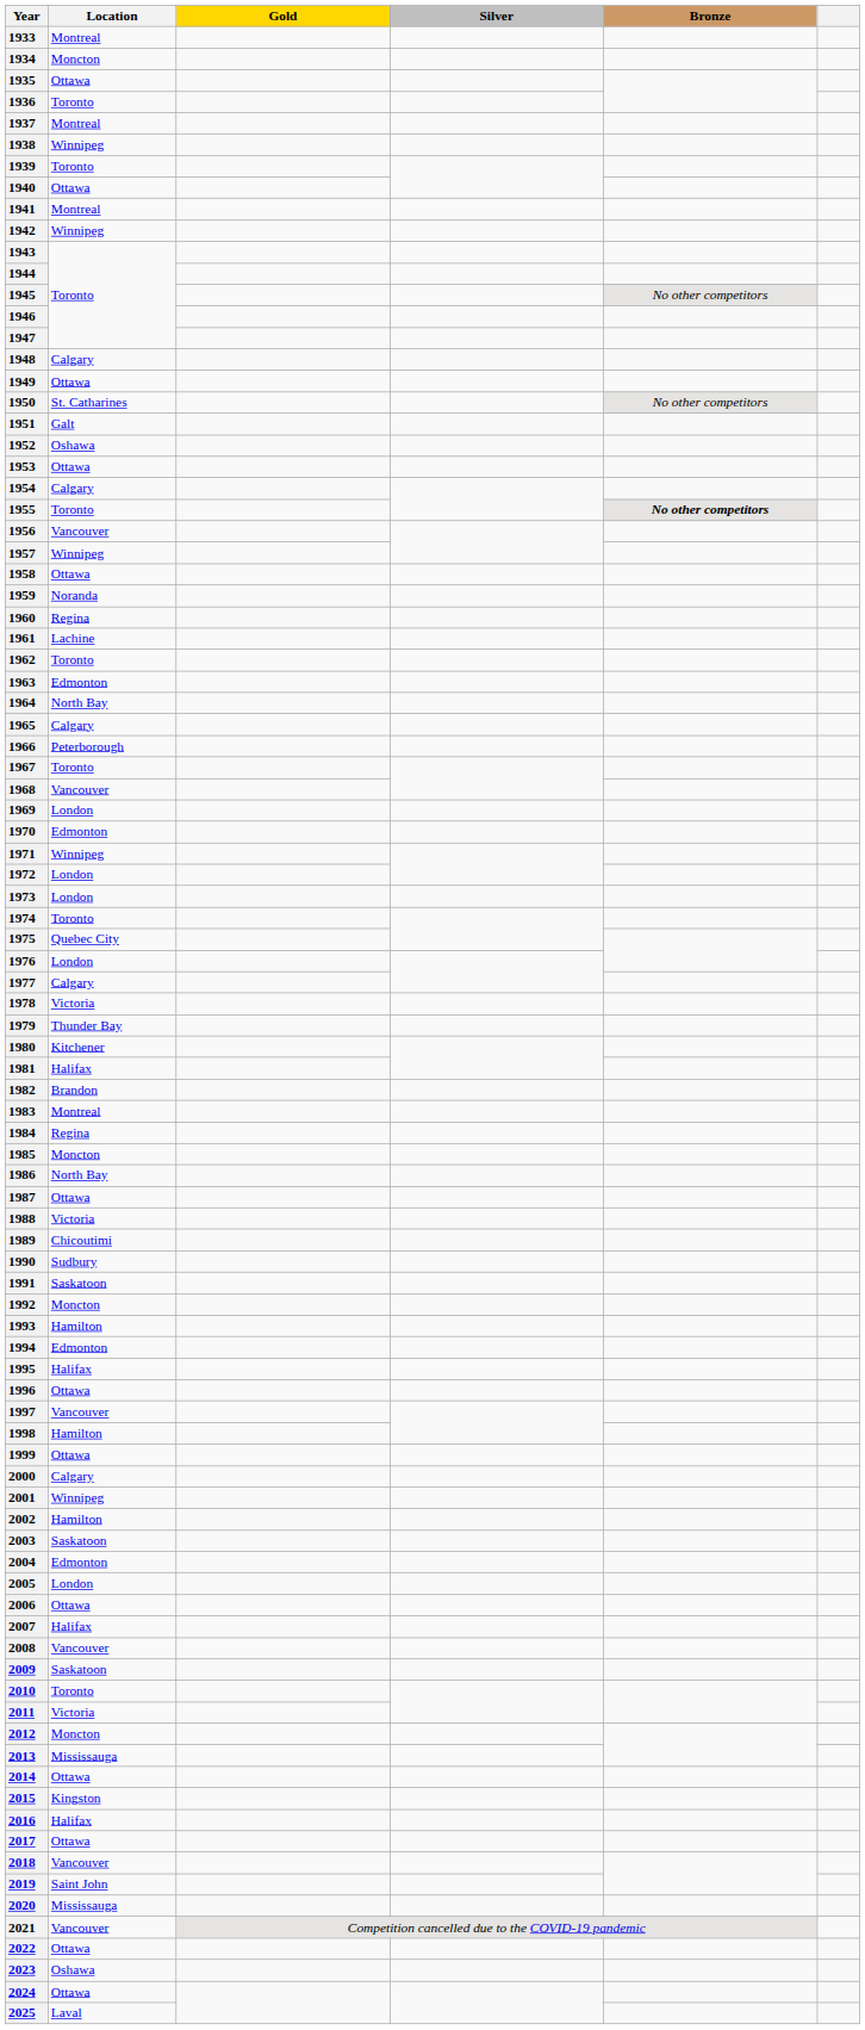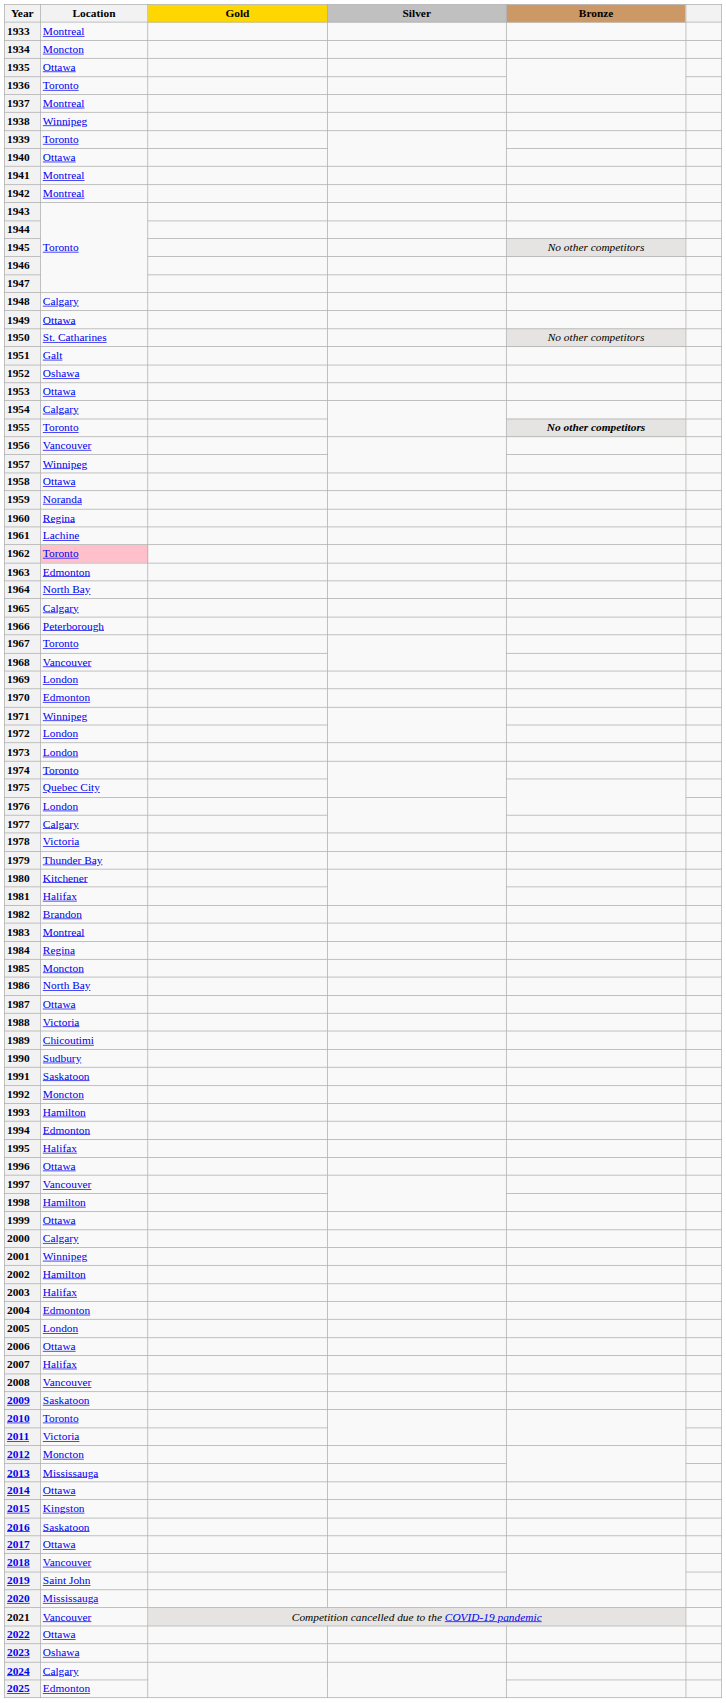1942 | Location: Winnipeg -> Montreal
1962 | Location: no background -> pink background
2003 | Location: Saskatoon -> Halifax
2016 | Location: Halifax -> Saskatoon
2024 | Location: Ottawa -> Calgary
2025 | Location: Laval -> Edmonton
